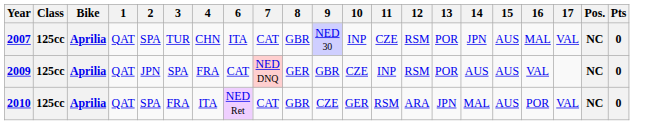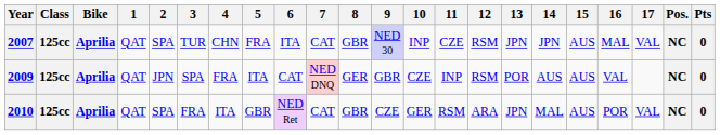+ column: 5 | FRA | ITA | GBR
2007 | 13: POR -> JPN
